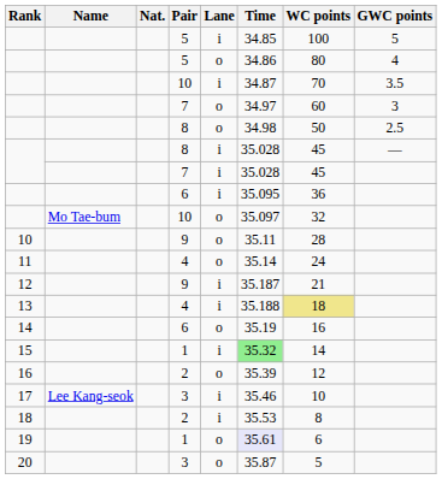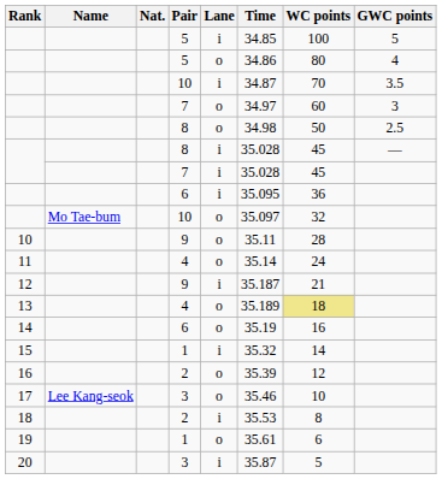13 | Lane: i -> o
13 | Time: 35.188 -> 35.189
15 | Time: lightgreen background -> no background
17 | Lane: i -> o
19 | Time: lavender background -> no background
20 | Lane: o -> i
